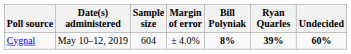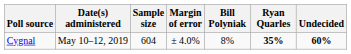Cygnal | Bill Polyniak: bold -> normal
Cygnal | Ryan Quarles: 39% -> 35%
